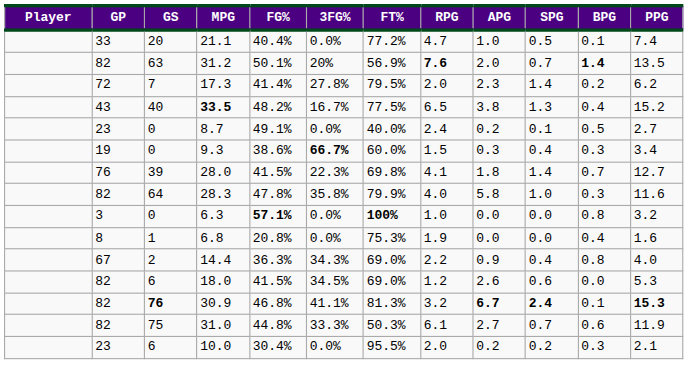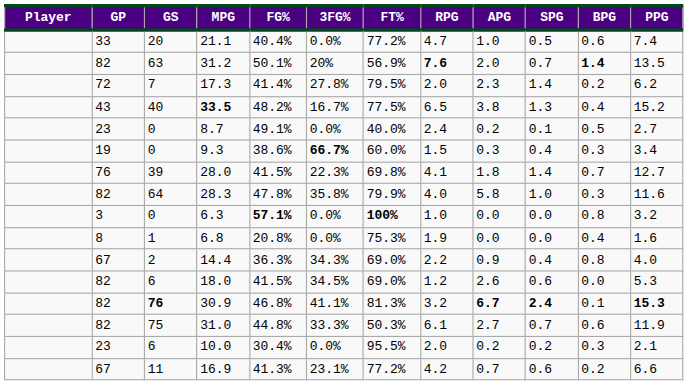21.1 | BPG: 0.1 -> 0.6
+ row: 67 | 11 | 16.9 | 41.3% | 23.1% | 77.2% | 4.2 | 0.7 | 0.6 | 0.2 | 6.6
